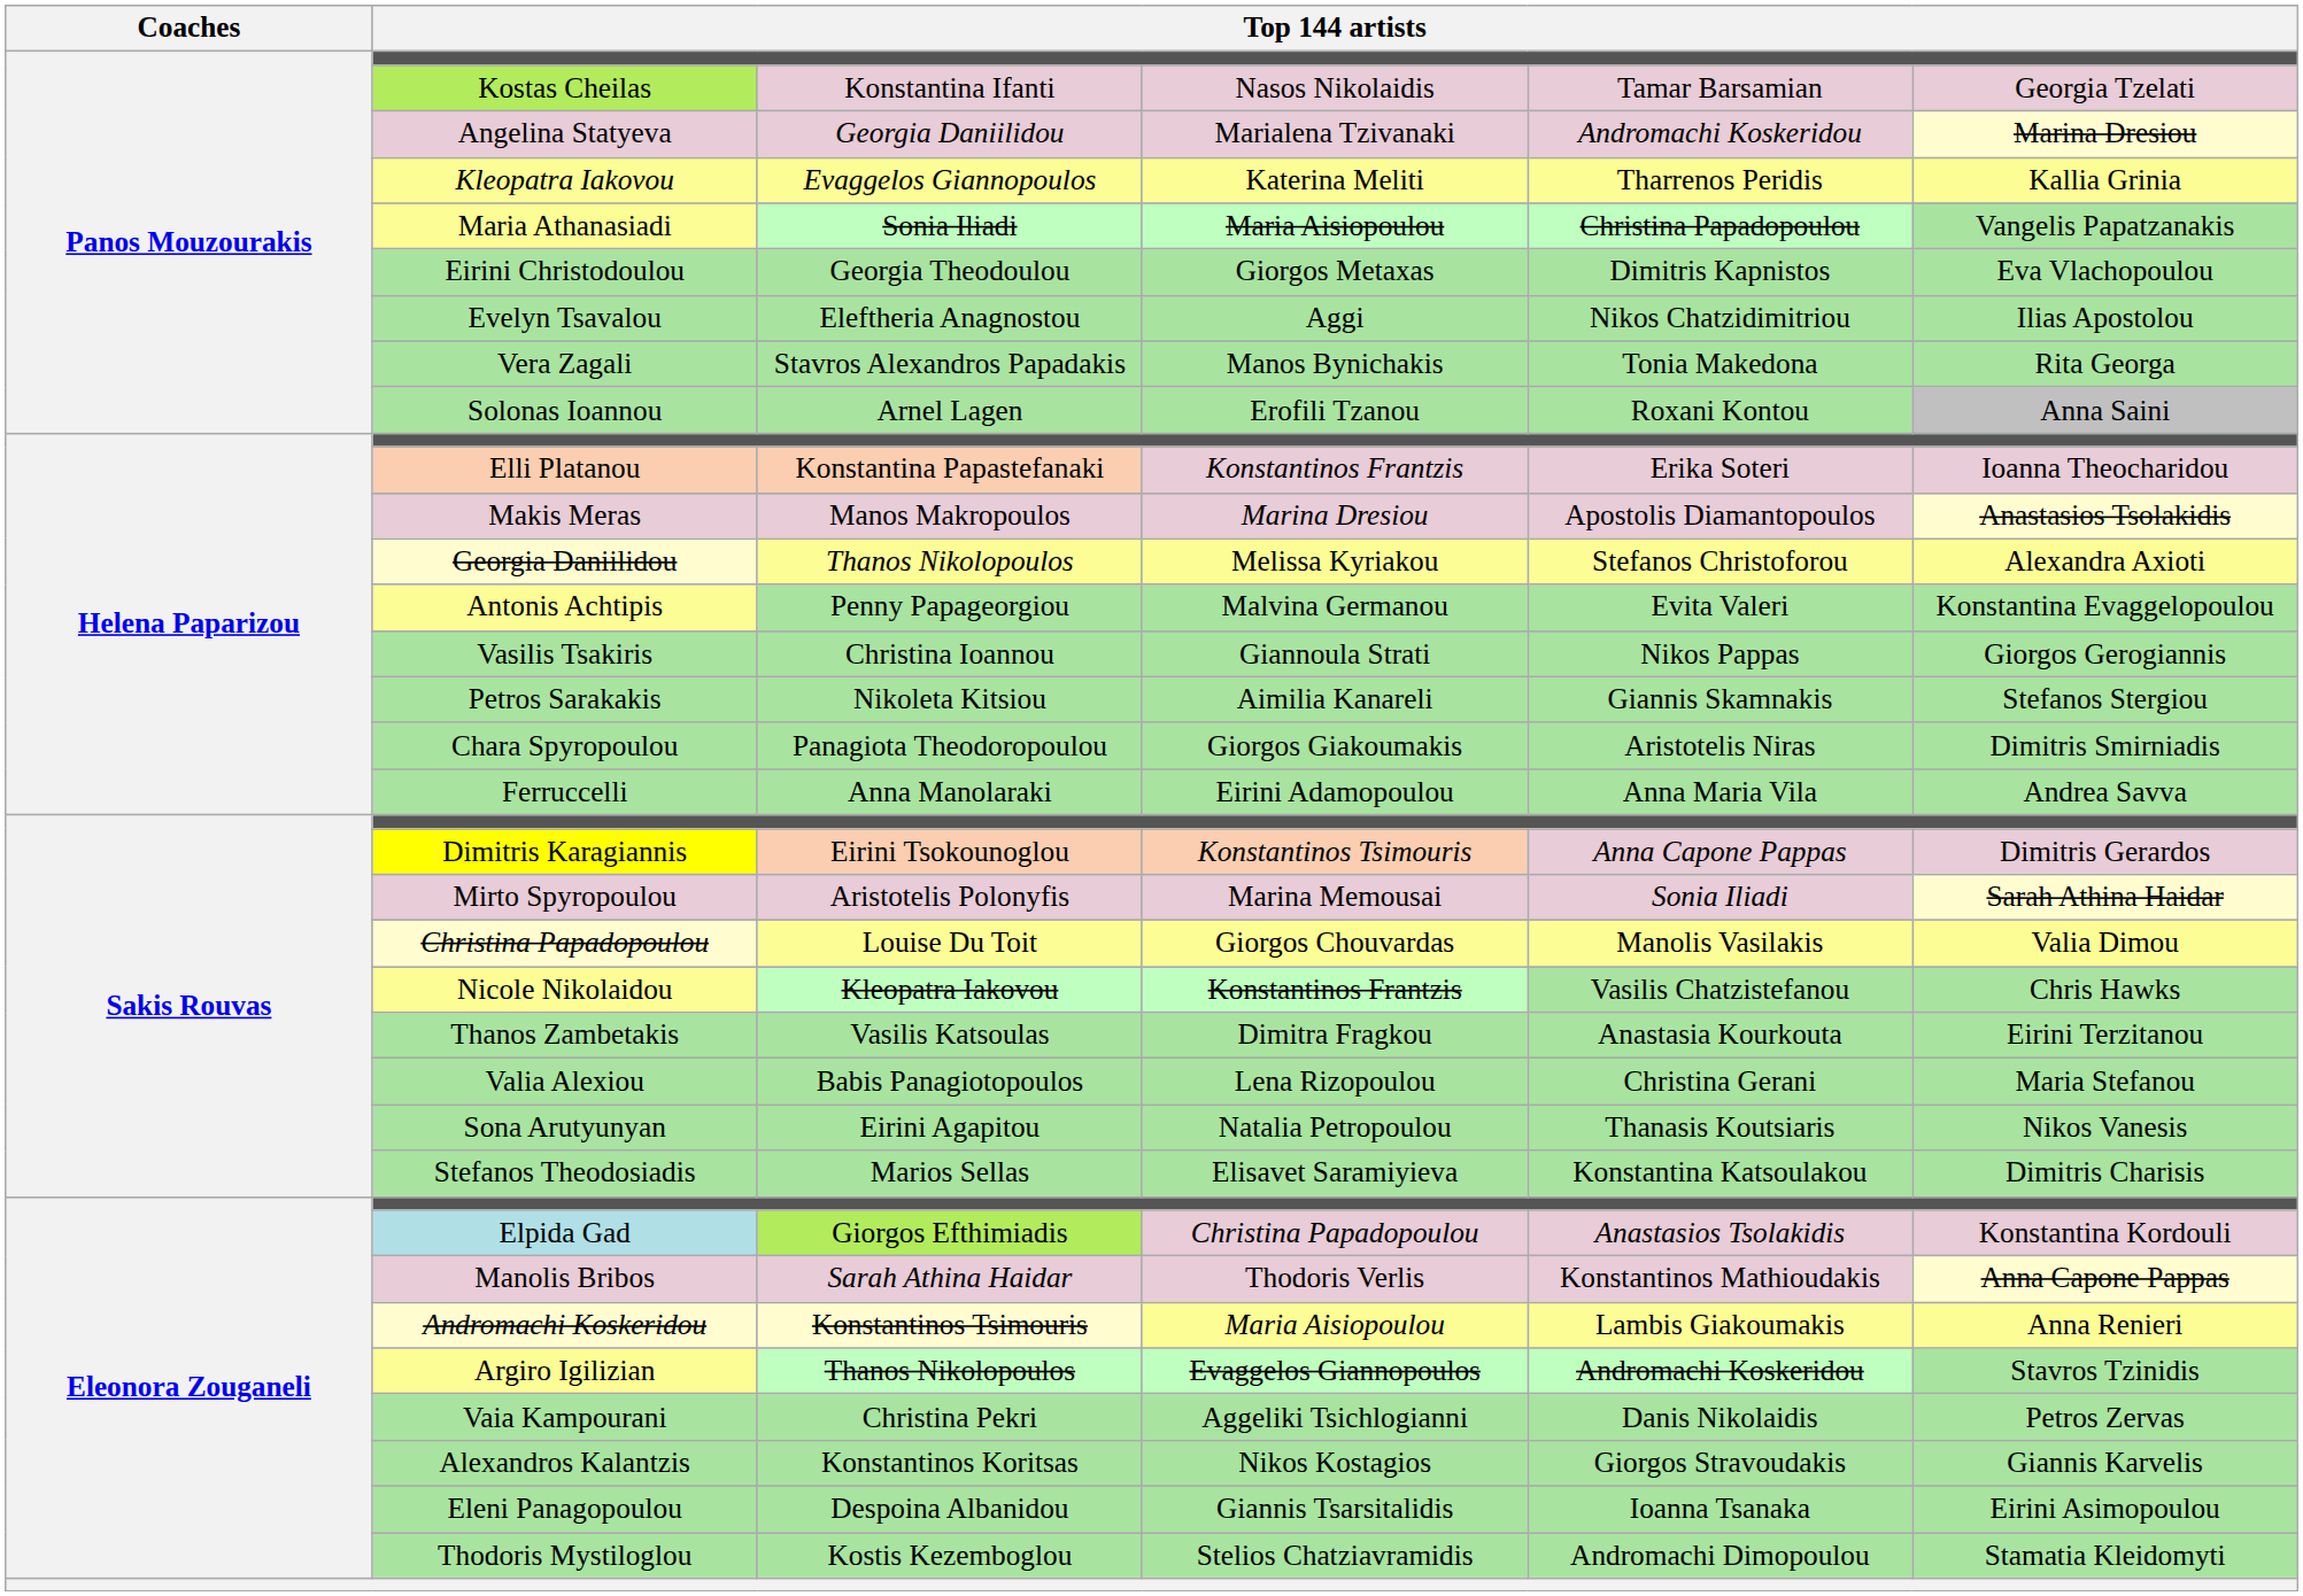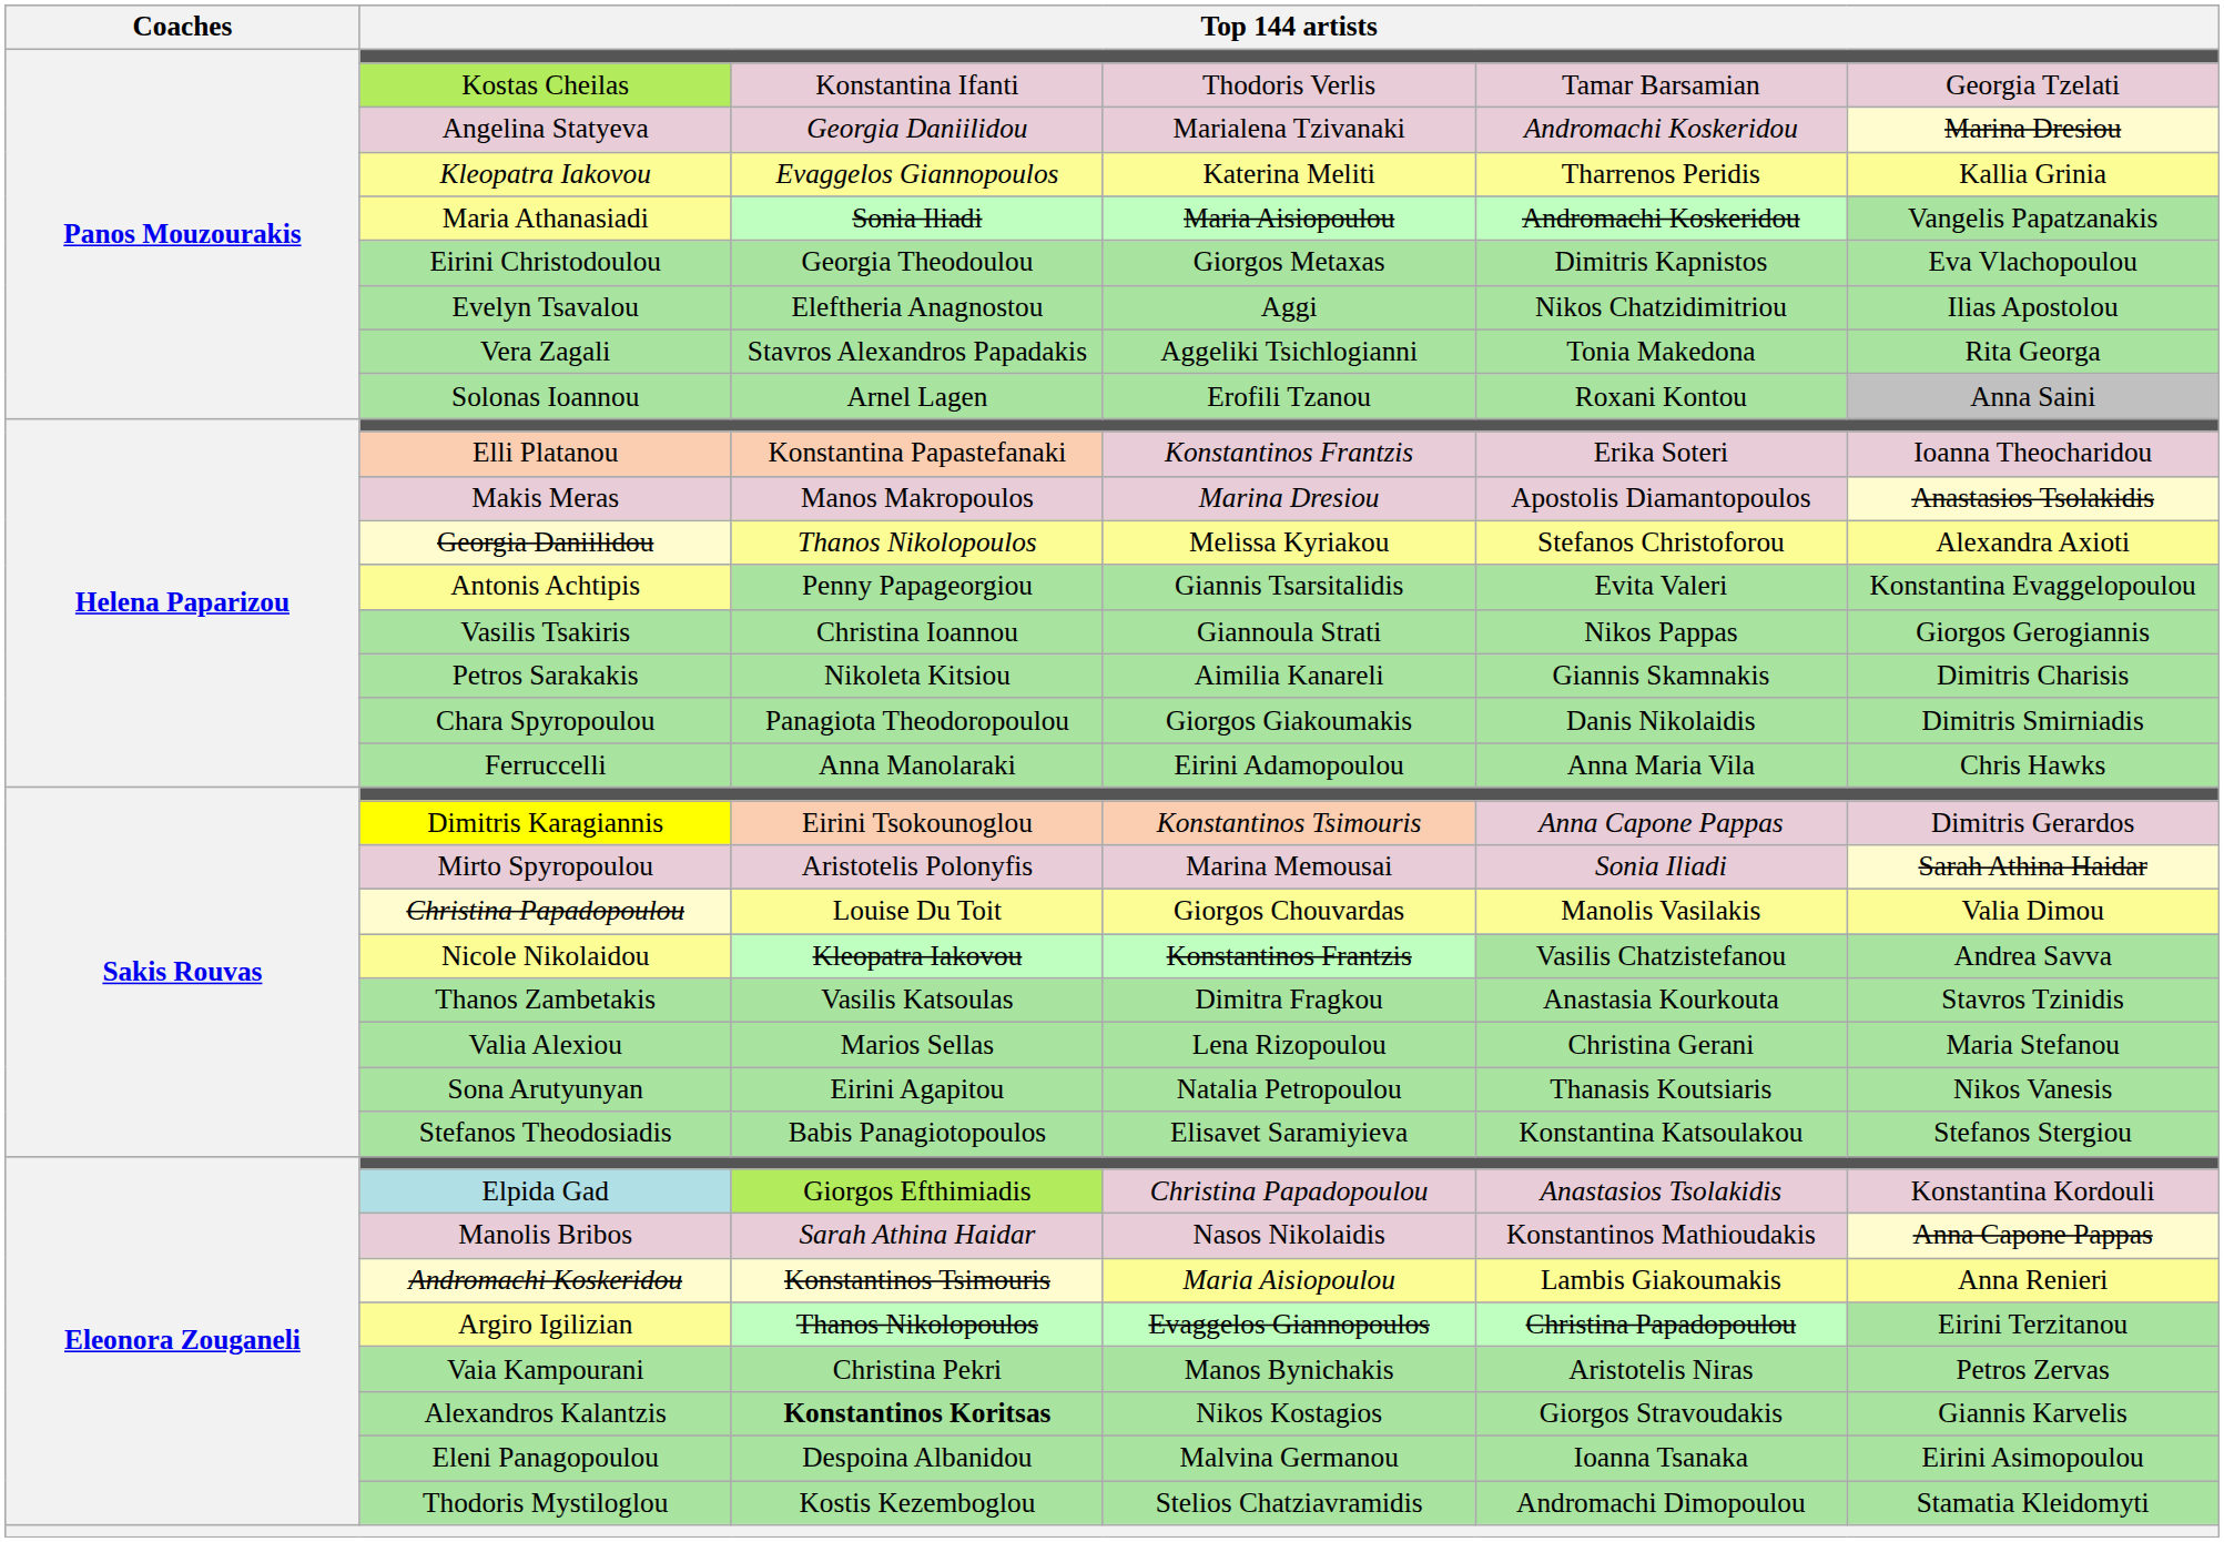Kostas Cheilas | column 4: Nasos Nikolaidis -> Thodoris Verlis
Maria Athanasiadi | column 5: Christina Papadopoulou -> Andromachi Koskeridou
Vera Zagali | column 4: Manos Bynichakis -> Aggeliki Tsichlogianni
Antonis Achtipis | column 4: Malvina Germanou -> Giannis Tsarsitalidis
Petros Sarakakis | column 6: Stefanos Stergiou -> Dimitris Charisis
Chara Spyropoulou | column 5: Aristotelis Niras -> Danis Nikolaidis
Ferruccelli | column 6: Andrea Savva -> Chris Hawks
Nicole Nikolaidou | column 6: Chris Hawks -> Andrea Savva
Thanos Zambetakis | column 6: Eirini Terzitanou -> Stavros Tzinidis
Valia Alexiou | column 3: Babis Panagiotopoulos -> Marios Sellas
Stefanos Theodosiadis | column 3: Marios Sellas -> Babis Panagiotopoulos
Stefanos Theodosiadis | column 6: Dimitris Charisis -> Stefanos Stergiou
Manolis Bribos | column 4: Thodoris Verlis -> Nasos Nikolaidis
Argiro Igilizian | column 5: Andromachi Koskeridou -> Christina Papadopoulou
Argiro Igilizian | column 6: Stavros Tzinidis -> Eirini Terzitanou
Vaia Kampourani | column 4: Aggeliki Tsichlogianni -> Manos Bynichakis
Vaia Kampourani | column 5: Danis Nikolaidis -> Aristotelis Niras
Alexandros Kalantzis | column 3: normal -> bold
Eleni Panagopoulou | column 4: Giannis Tsarsitalidis -> Malvina Germanou
